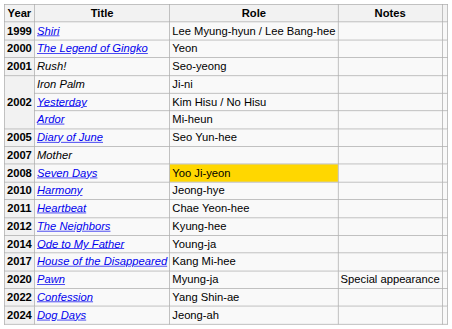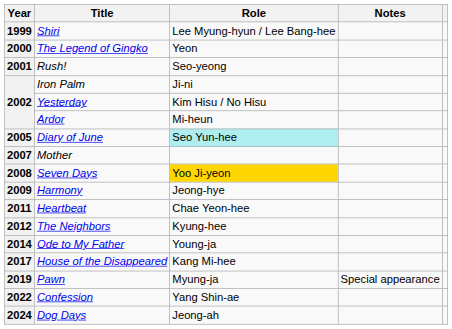Diary of June | Role: no background -> paleturquoise background
Harmony | Year: 2010 -> 2009
Pawn | Year: 2020 -> 2019
